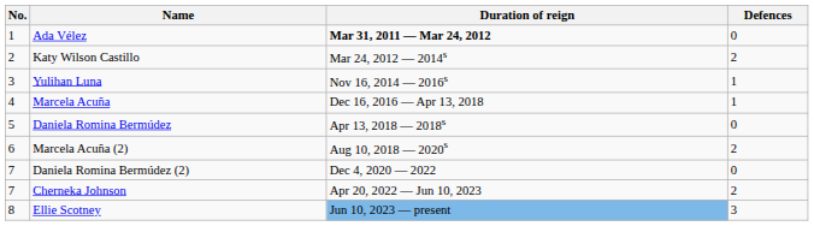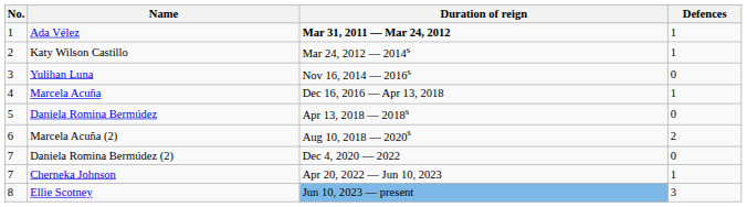Ada Vélez | Defences: 0 -> 1
Katy Wilson Castillo | Defences: 2 -> 1
Yulihan Luna | Defences: 1 -> 0
Cherneka Johnson | Defences: 2 -> 1
